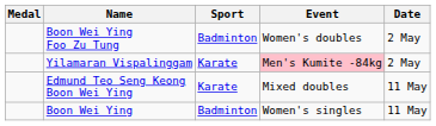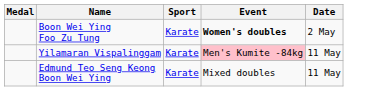Boon Wei Ying Foo Zu Tung | Sport: Badminton -> Karate
Boon Wei Ying Foo Zu Tung | Event: normal -> bold
Yilamaran Vispalinggam | Date: 2 May -> 11 May
- row: Boon Wei Ying | Badminton | Women's singles | 11 May
